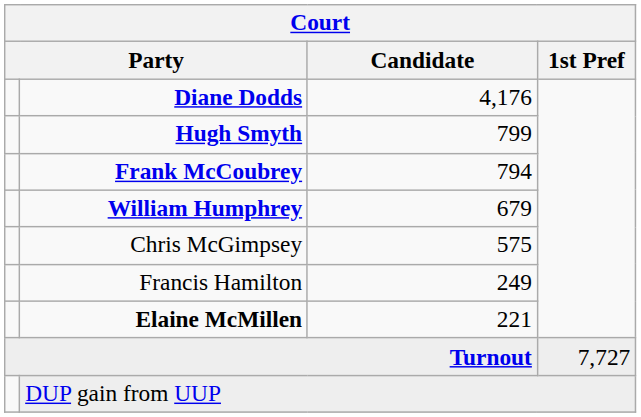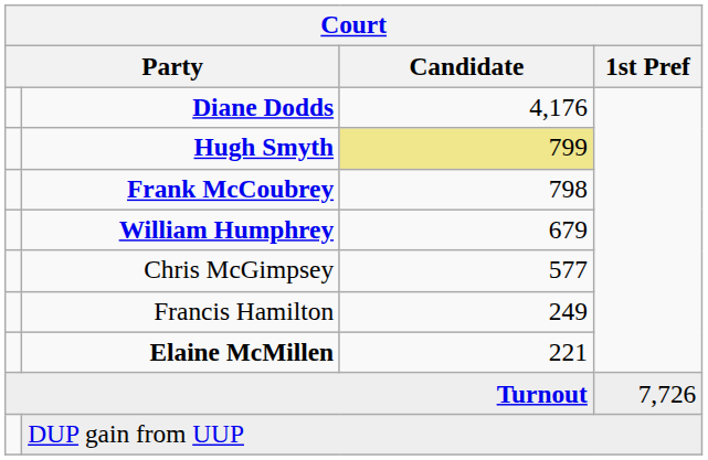Hugh Smyth | Candidate: no background -> khaki background
Frank McCoubrey | Candidate: 794 -> 798
Chris McGimpsey | Candidate: 575 -> 577
Turnout | 1st Pref: 7,727 -> 7,726
